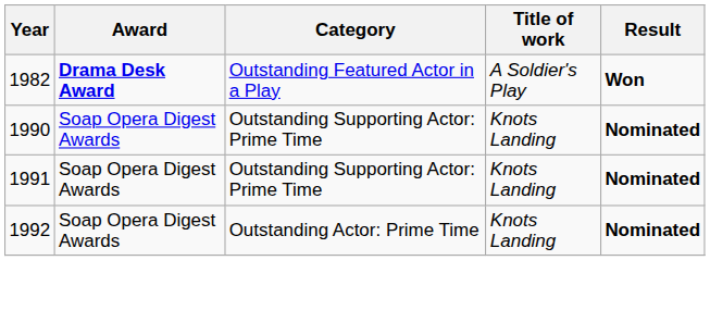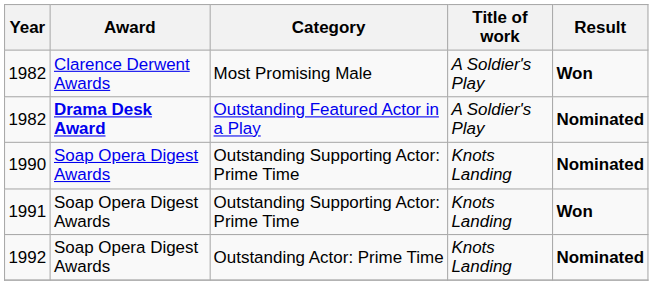+ row: 1982 | Clarence Derwent Awards | Most Promising Male | A Soldier's Play | Won
1982 / Outstanding Featured Actor in a Play | Result: Won -> Nominated
1991 | Result: Nominated -> Won
